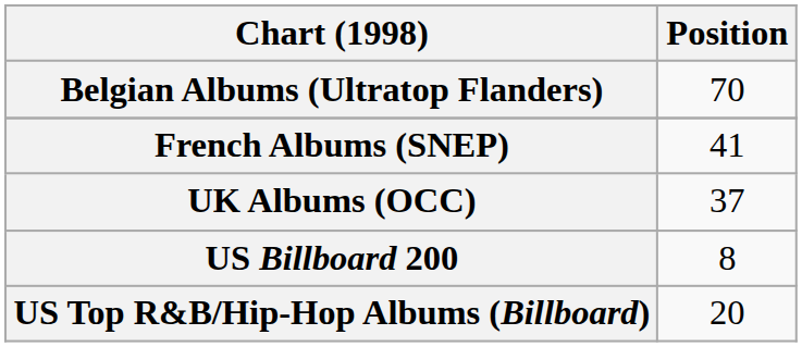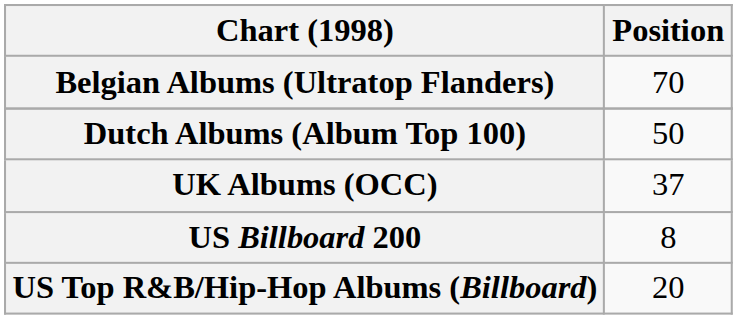+ row: Dutch Albums (Album Top 100) | 50
- row: French Albums (SNEP) | 41
